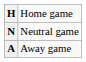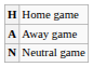rows swapped: A <-> N
